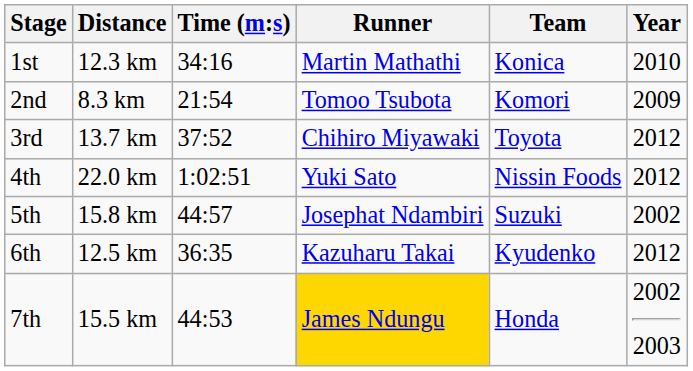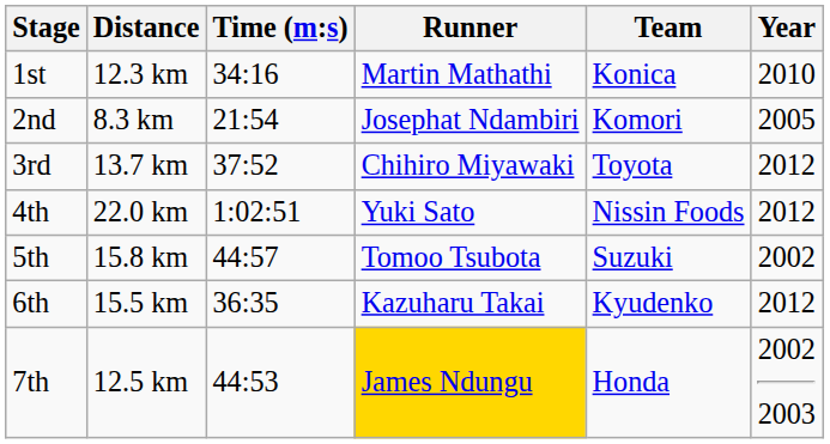2nd | Runner: Tomoo Tsubota -> Josephat Ndambiri
2nd | Year: 2009 -> 2005
5th | Runner: Josephat Ndambiri -> Tomoo Tsubota
6th | Distance: 12.5 km -> 15.5 km
7th | Distance: 15.5 km -> 12.5 km
